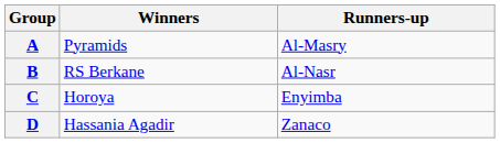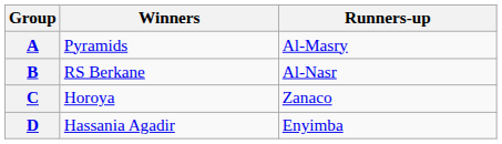C | Runners-up: Enyimba -> Zanaco
D | Runners-up: Zanaco -> Enyimba
